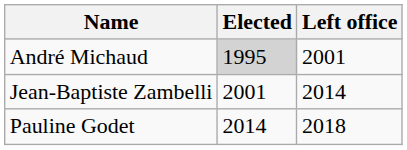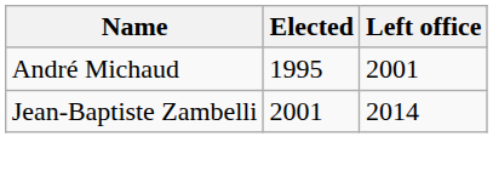André Michaud | Elected: lightgrey background -> no background
- row: Pauline Godet | 2014 | 2018
